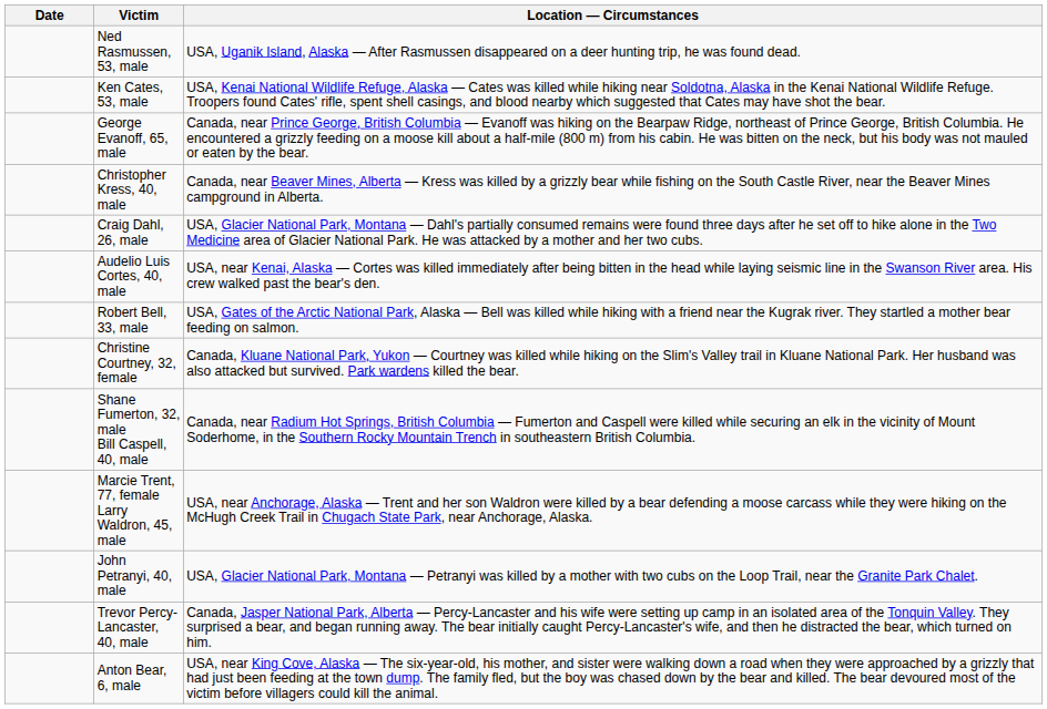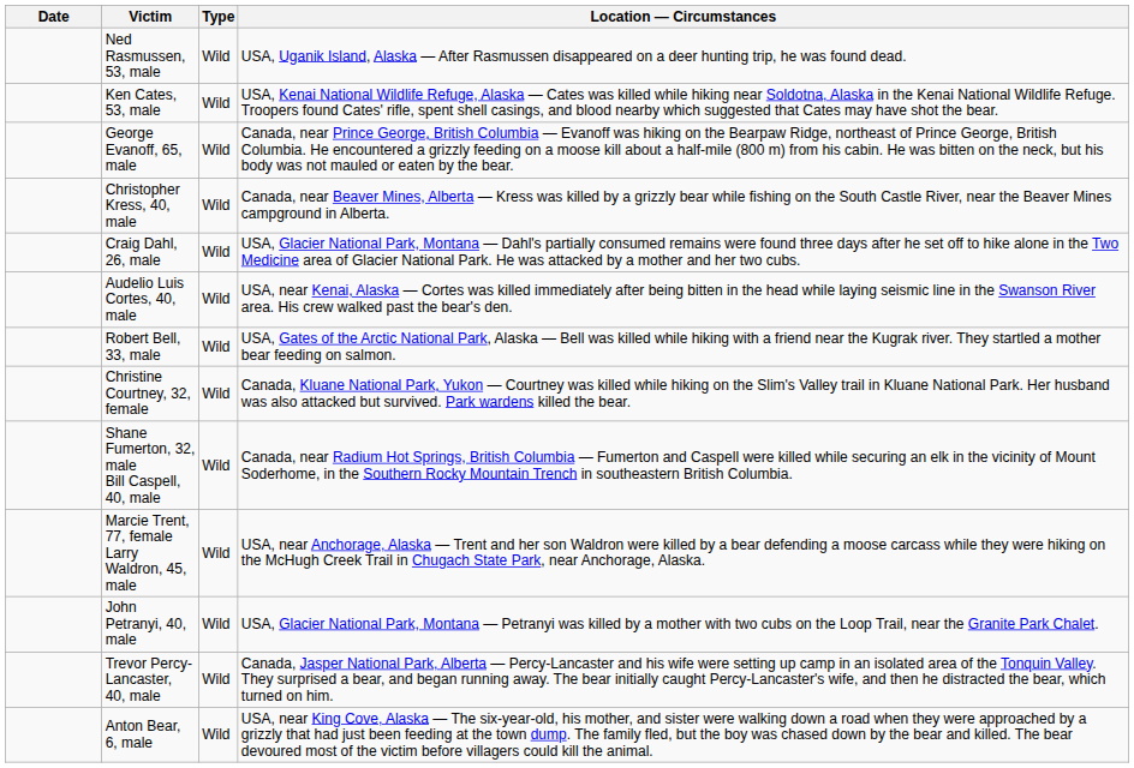+ column: Type | Wild | Wild | Wild | Wild | Wild | Wild | Wild | Wild | Wild | Wild | Wild | Wild | Wild
